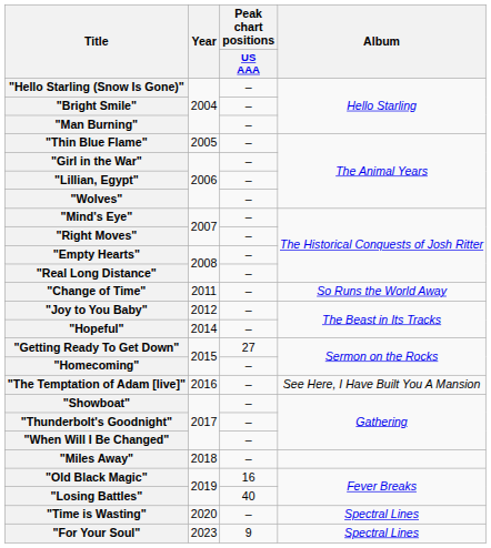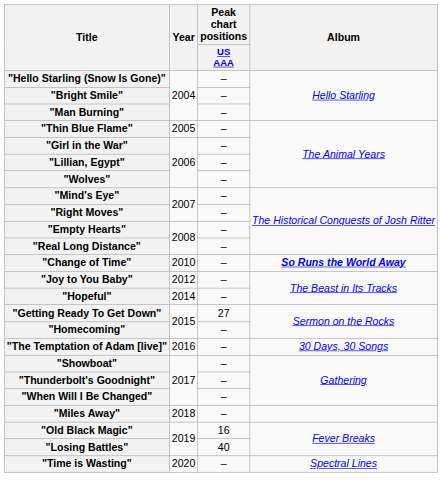"Change of Time" | Year: 2011 -> 2010
"Change of Time" | Album: normal -> bold
"The Temptation of Adam [live]" | Album: See Here, I Have Built You A Mansion -> 30 Days, 30 Songs
- row: "For Your Soul" | 2023 | 9 | Spectral Lines
